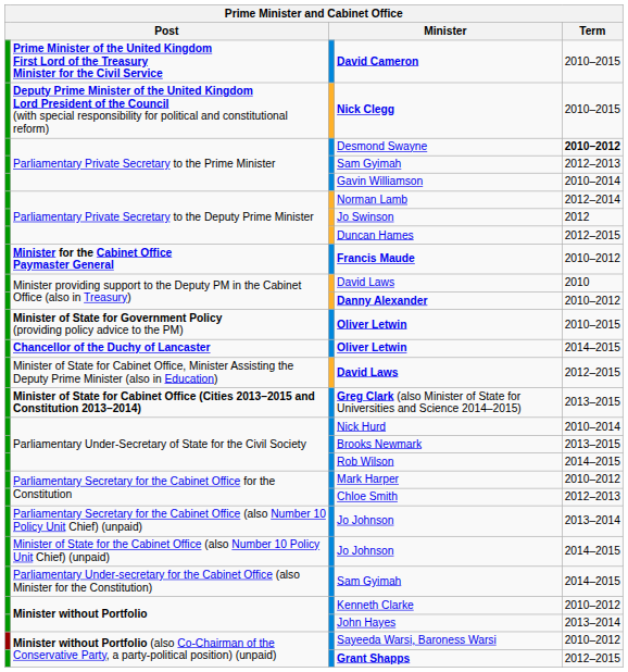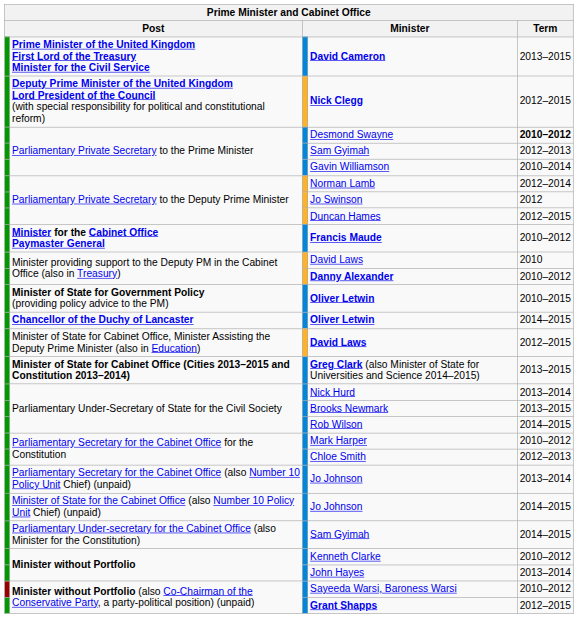David Cameron | Term: 2010–2015 -> 2013–2015
Nick Clegg | Term: 2010–2015 -> 2012–2015
Nick Hurd | Term: 2010–2014 -> 2013–2014
